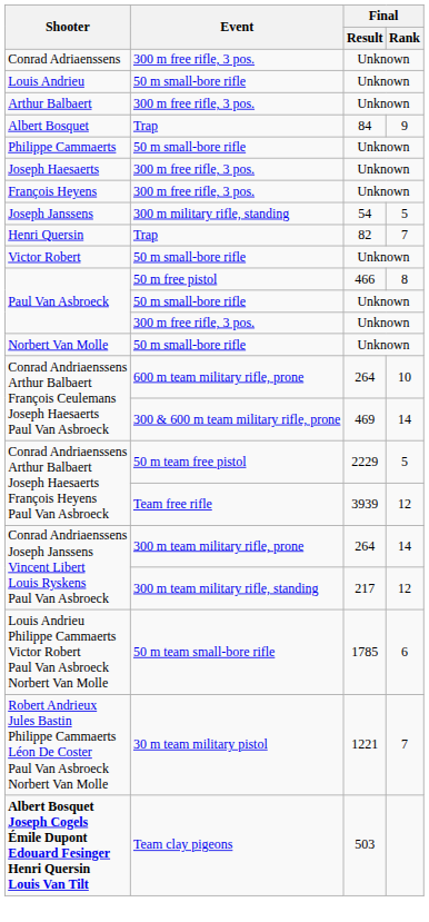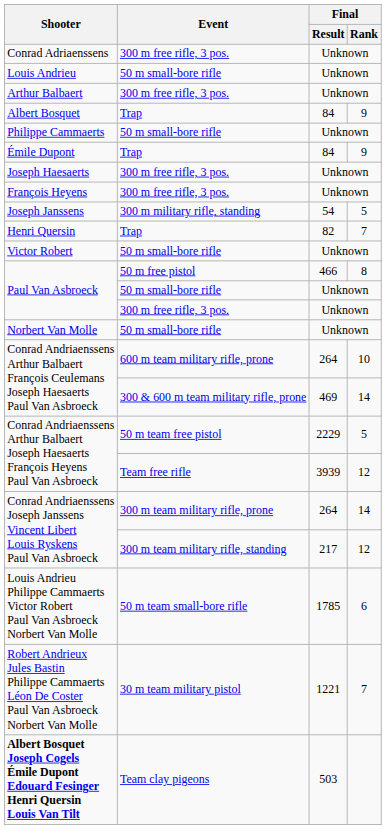+ row: Émile Dupont | Trap | 84 | 9
